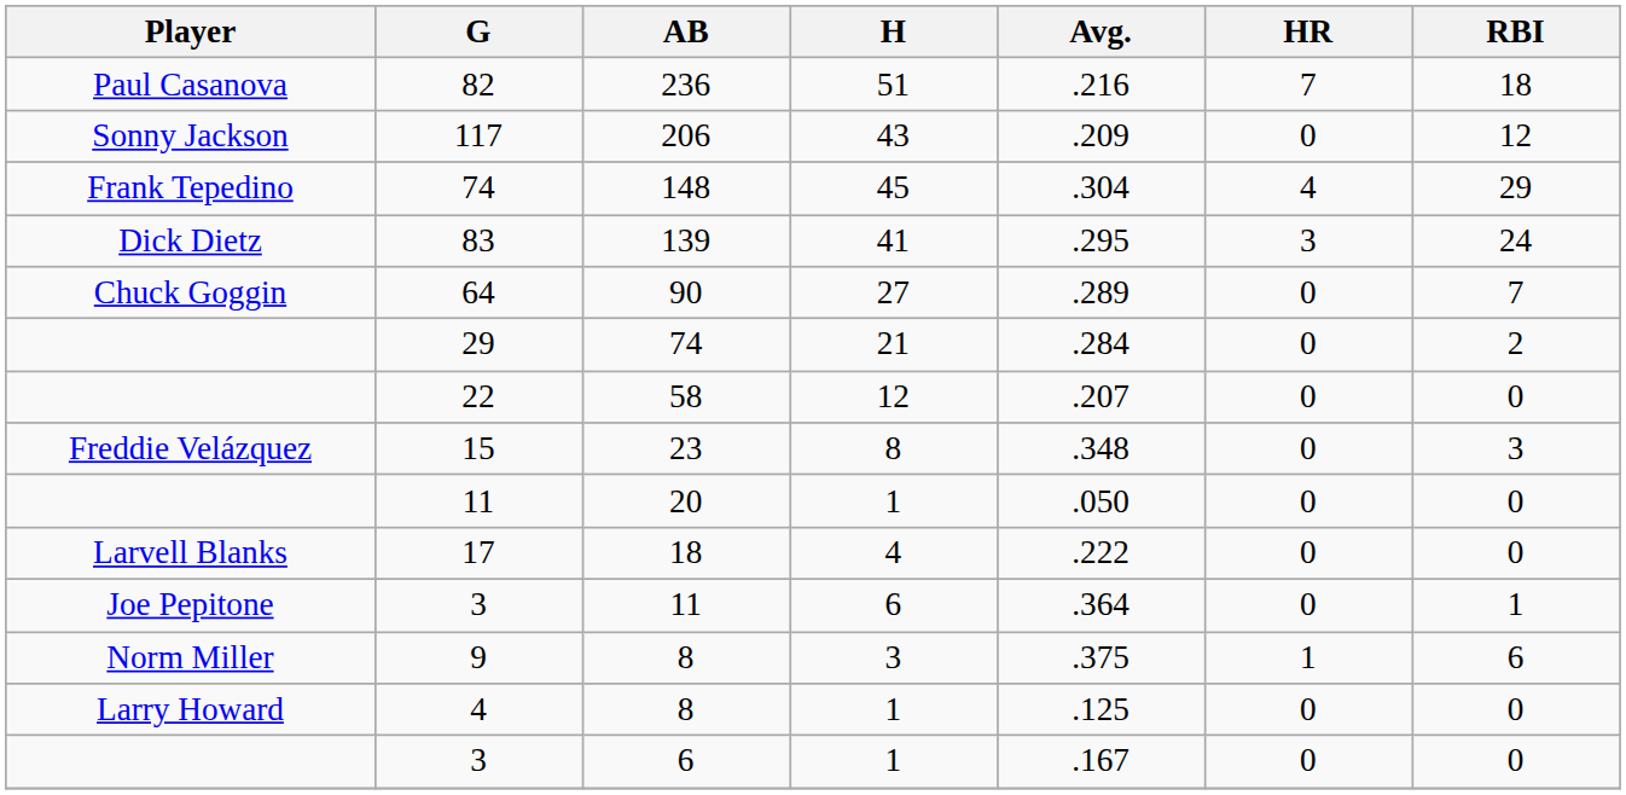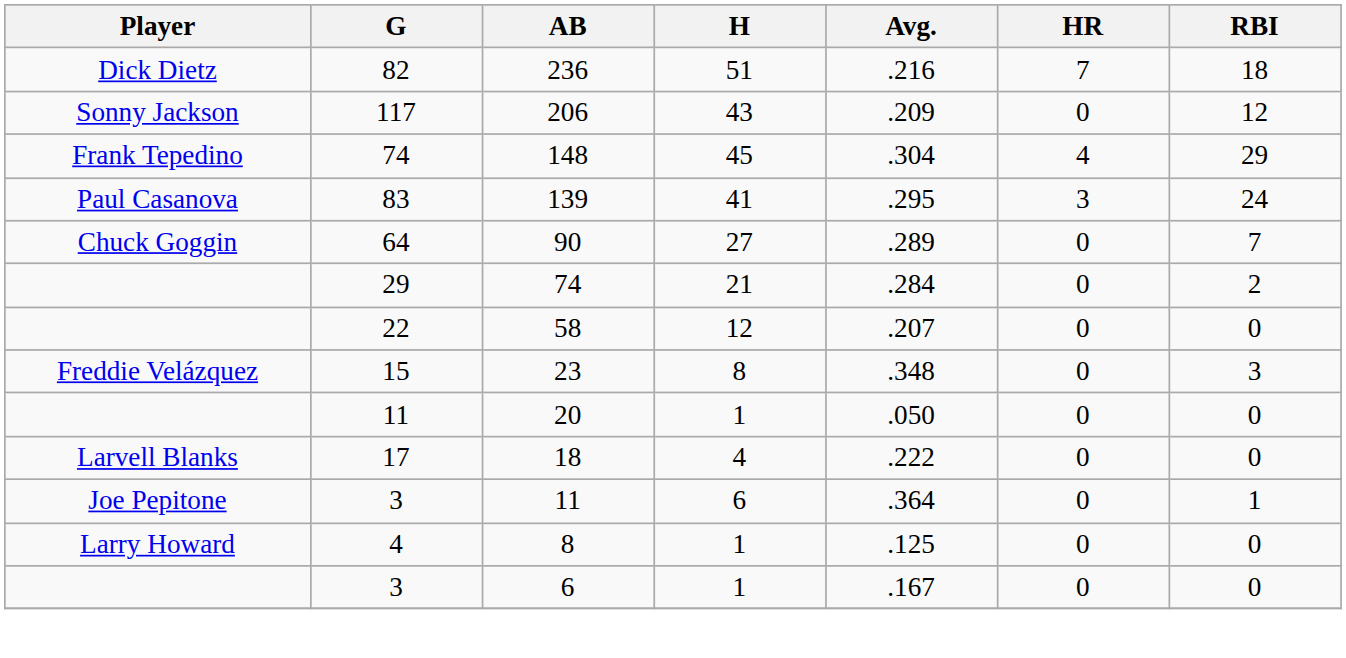82 | Player: Paul Casanova -> Dick Dietz
83 | Player: Dick Dietz -> Paul Casanova
- row: Norm Miller | 9 | 8 | 3 | .375 | 1 | 6
